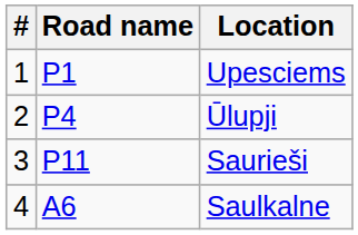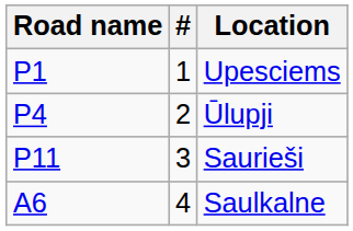columns swapped: # <-> Road name
